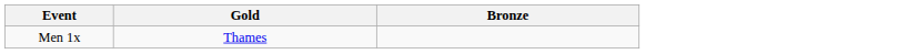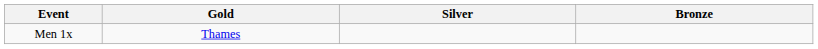+ column: Silver
